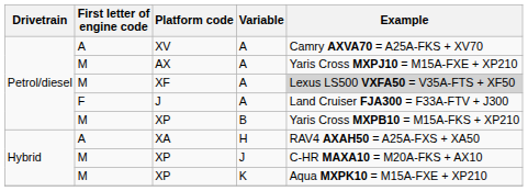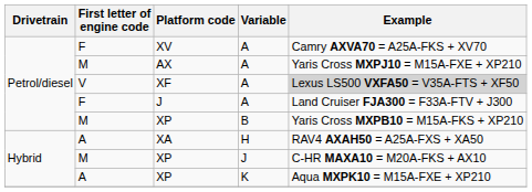XV | First letter of engine code: A -> F
XF | First letter of engine code: M -> V
XP / K | First letter of engine code: M -> A
